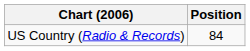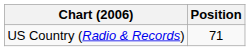US Country (Radio & Records) | Position: 84 -> 71
